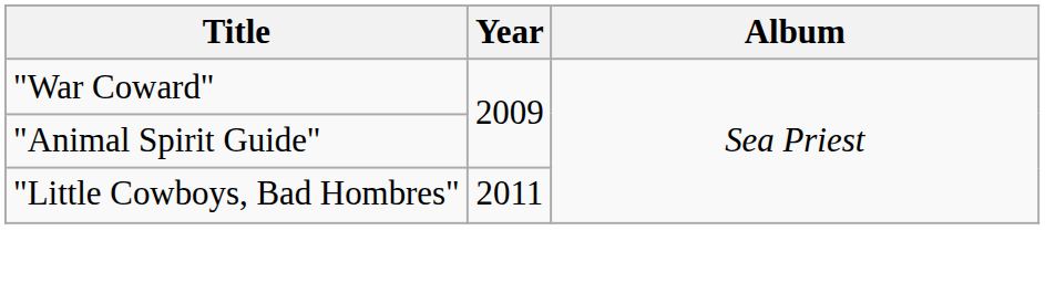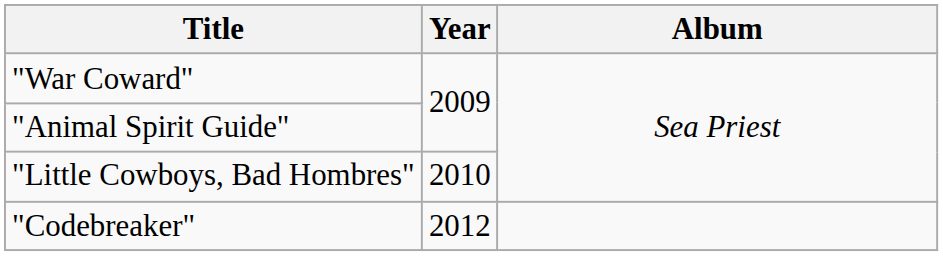"Little Cowboys, Bad Hombres" | Year: 2011 -> 2010
+ row: "Codebreaker" | 2012
